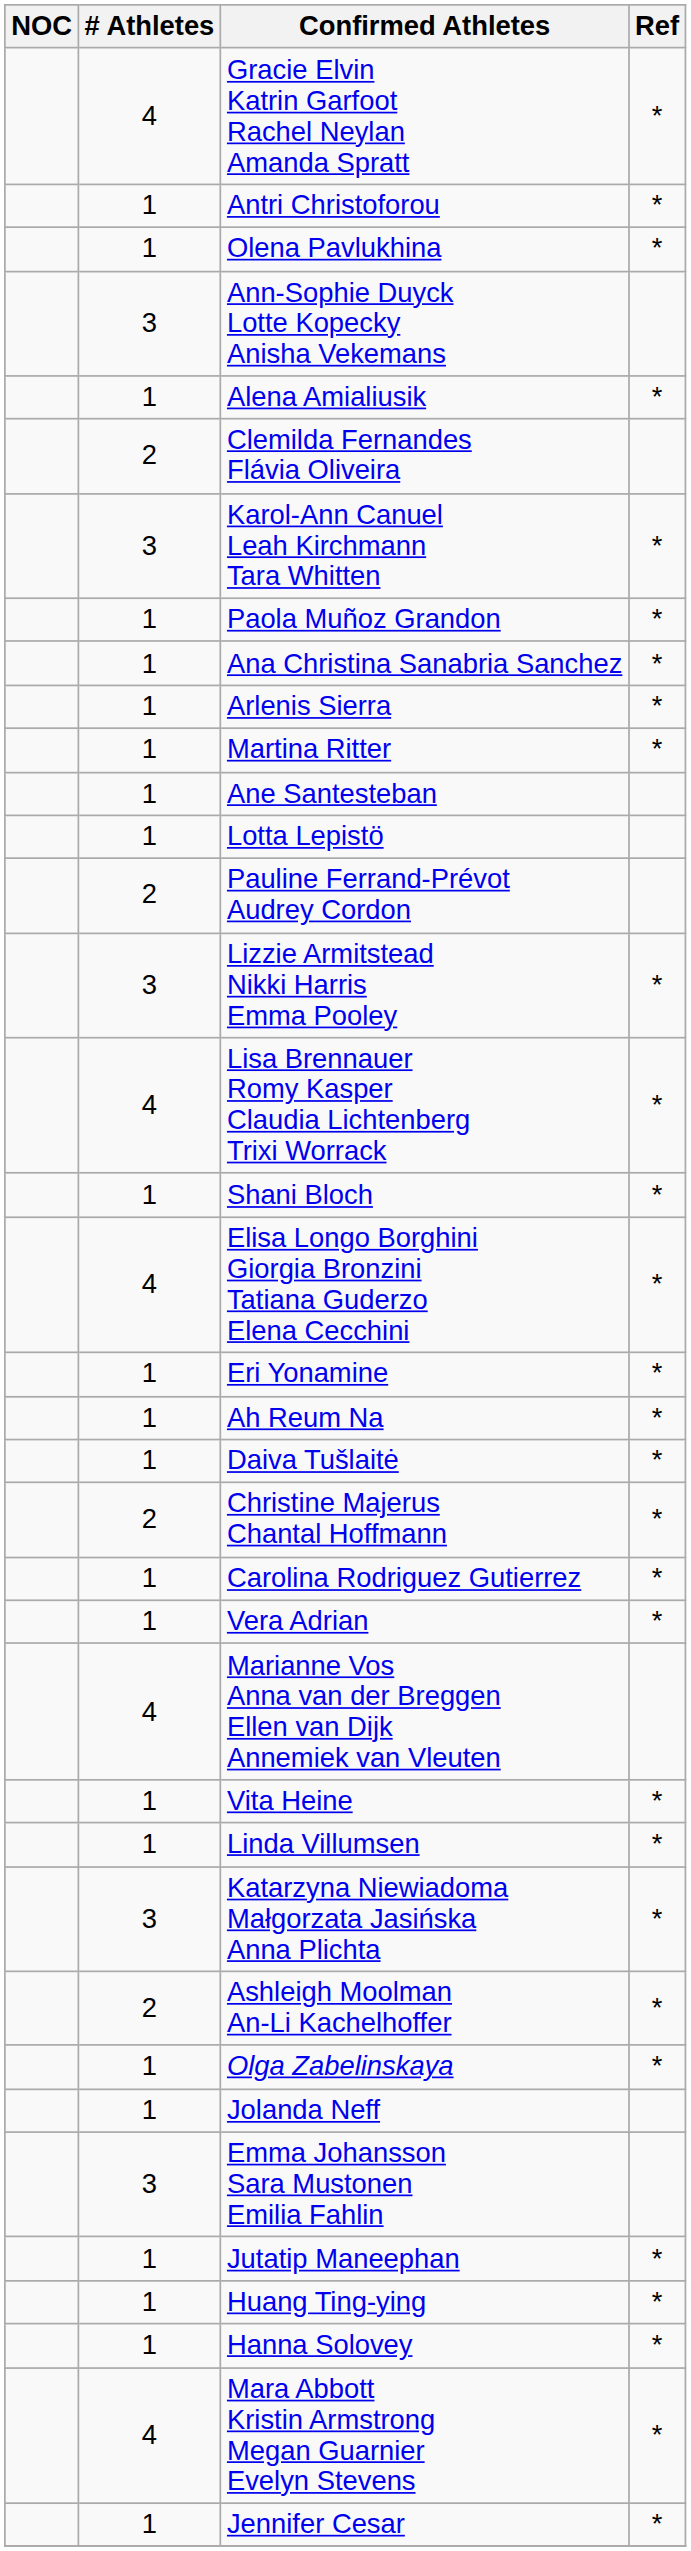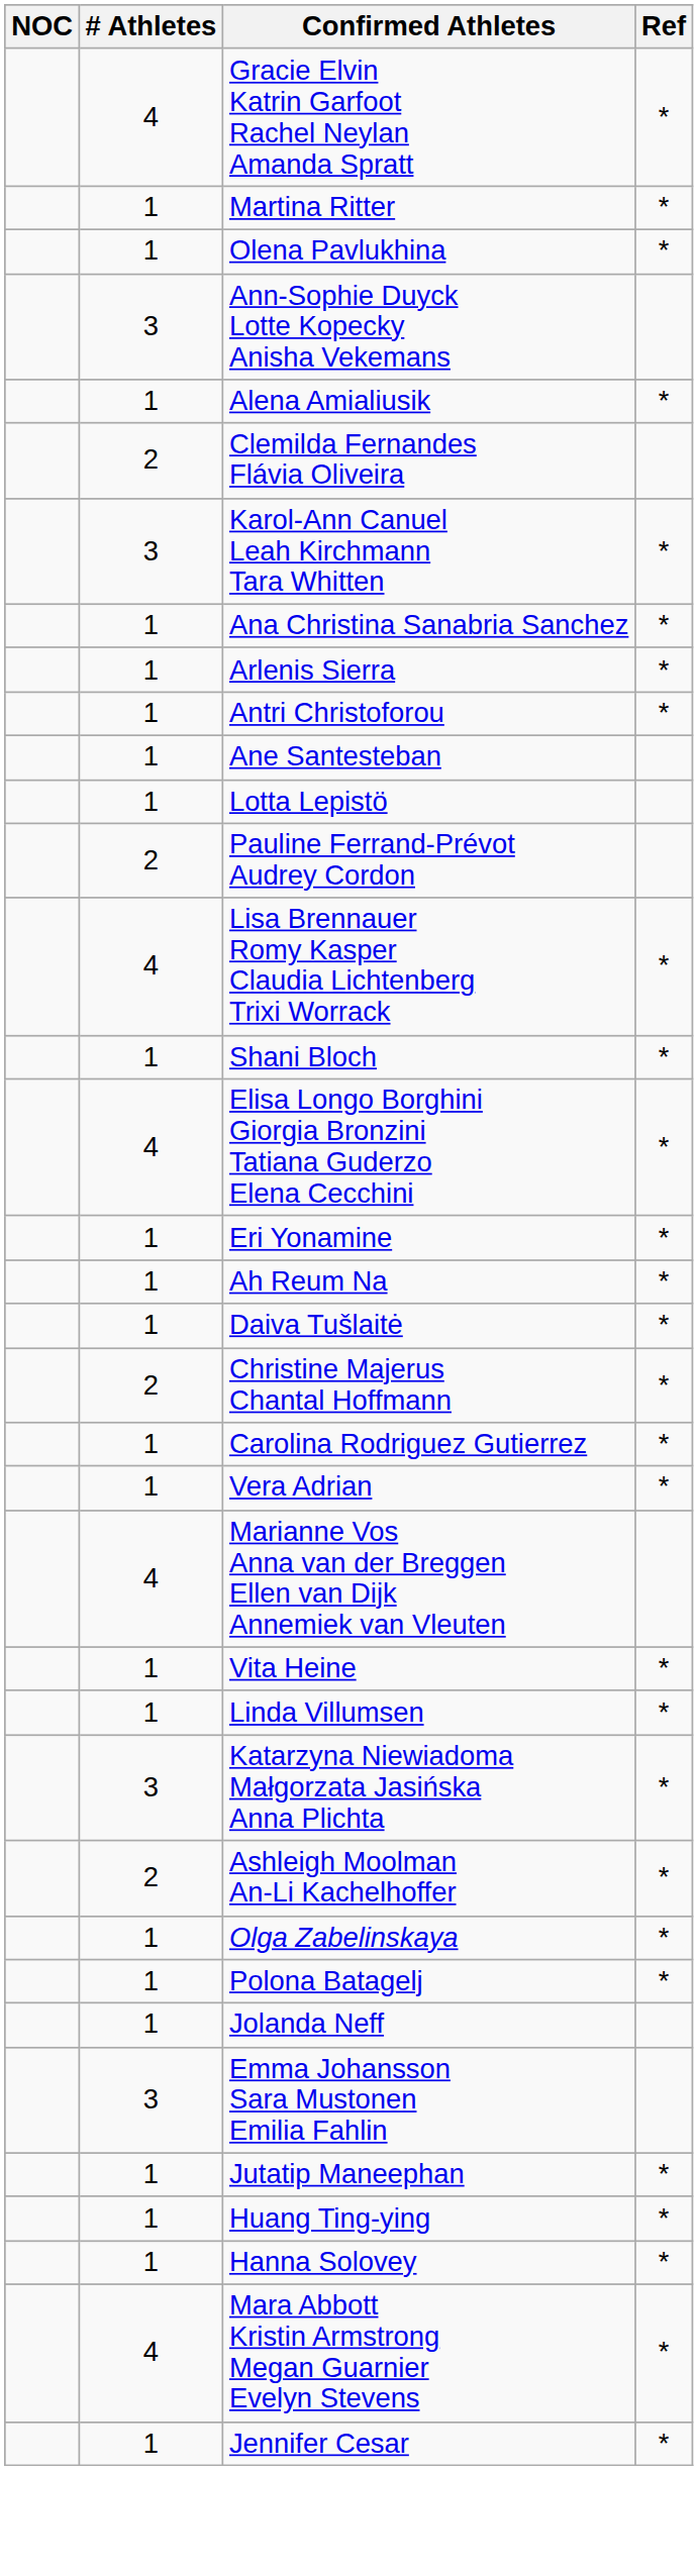rows swapped: Martina Ritter <-> Antri Christoforou
- row: 1 | Paola Muñoz Grandon | *
- row: 3 | Lizzie Armitstead Nikki Harris Emma Pooley | *
+ row: 1 | Polona Batagelj | *
